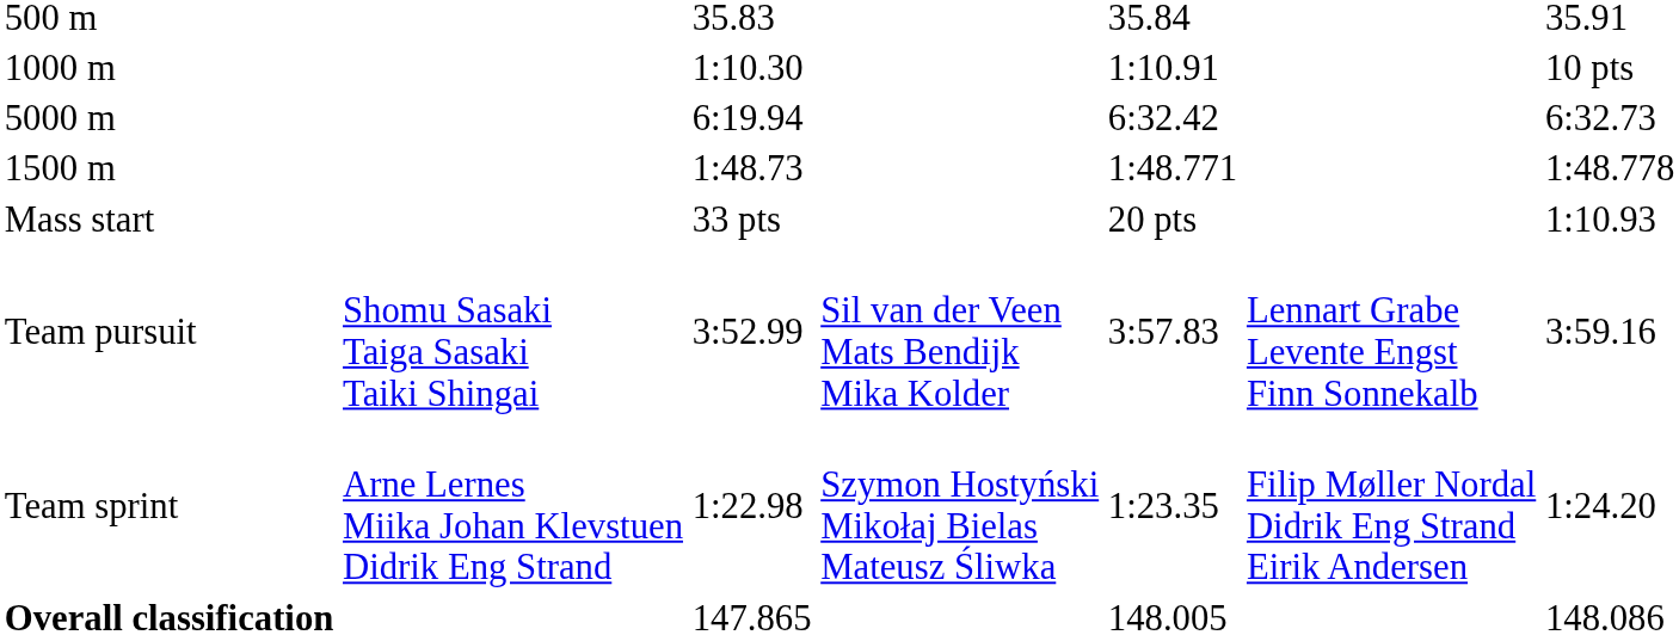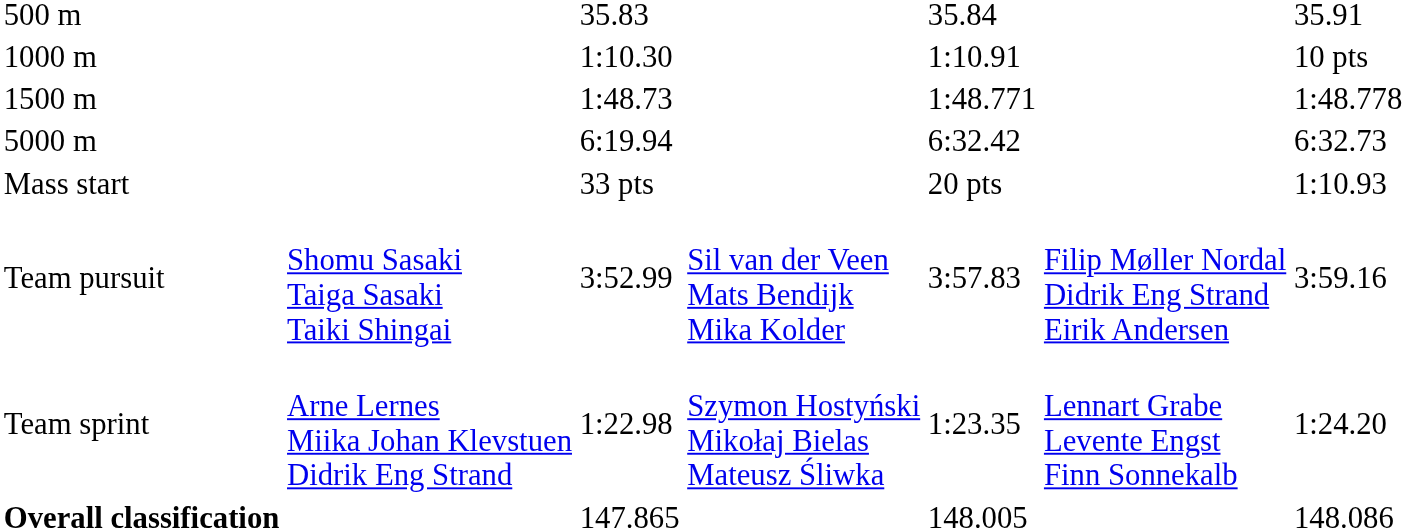rows swapped: 1500 m <-> 5000 m
Team pursuit | column 6: Lennart Grabe Levente Engst Finn Sonnekalb -> Filip Møller Nordal Didrik Eng Strand Eirik Andersen
Team sprint | column 6: Filip Møller Nordal Didrik Eng Strand Eirik Andersen -> Lennart Grabe Levente Engst Finn Sonnekalb
